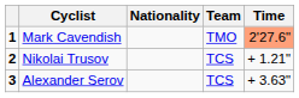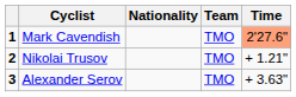Nikolai Trusov | Team: TCS -> TMO
Alexander Serov | Team: TCS -> TMO
